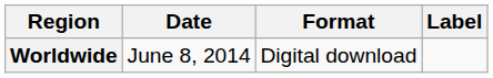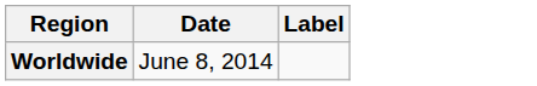- column: Format | Digital download
